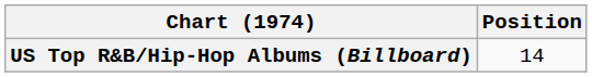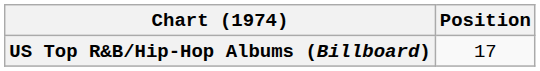US Top R&B/Hip-Hop Albums (Billboard) | Position: 14 -> 17
